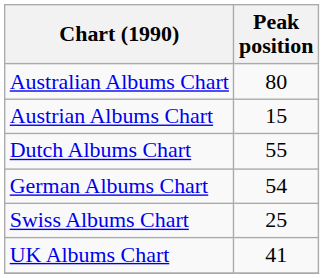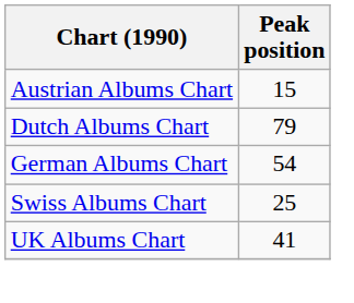- row: Australian Albums Chart | 80
Dutch Albums Chart | Peak position: 55 -> 79
